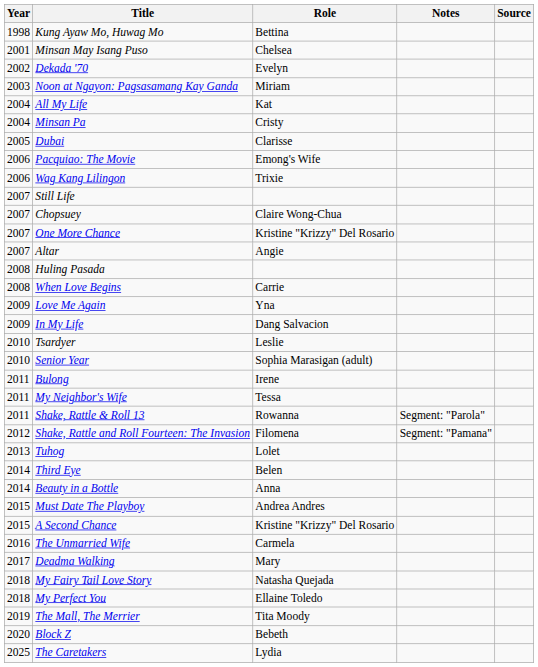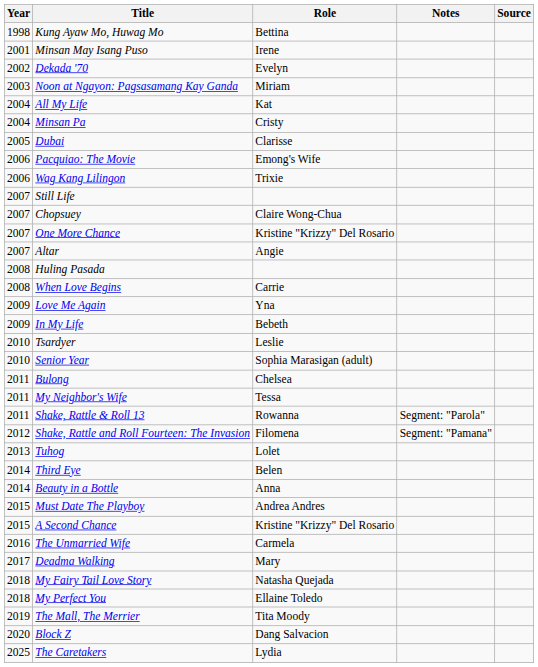Minsan May Isang Puso | Role: Chelsea -> Irene
In My Life | Role: Dang Salvacion -> Bebeth
Bulong | Role: Irene -> Chelsea
Block Z | Role: Bebeth -> Dang Salvacion
